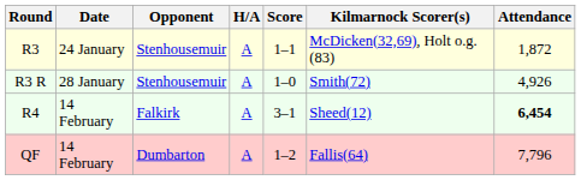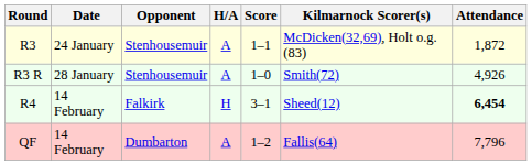R4 | H/A: A -> H
